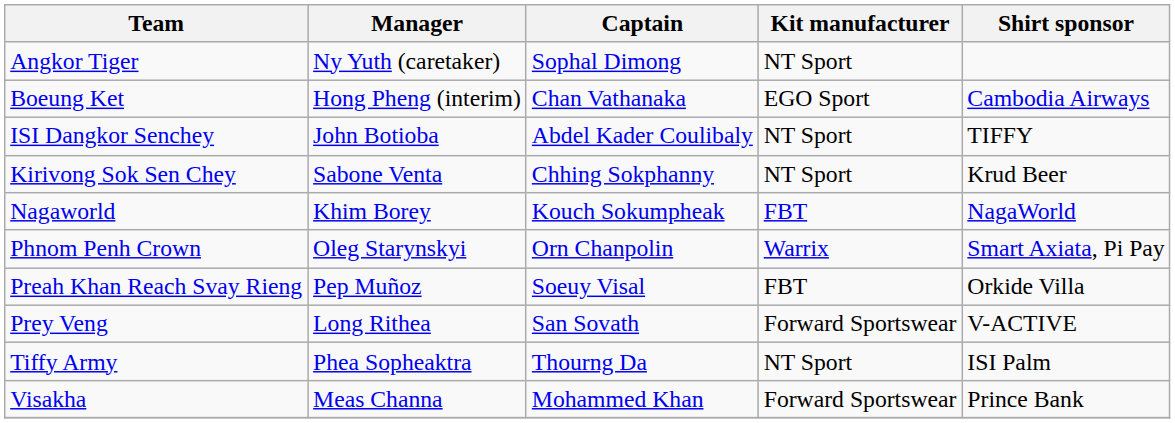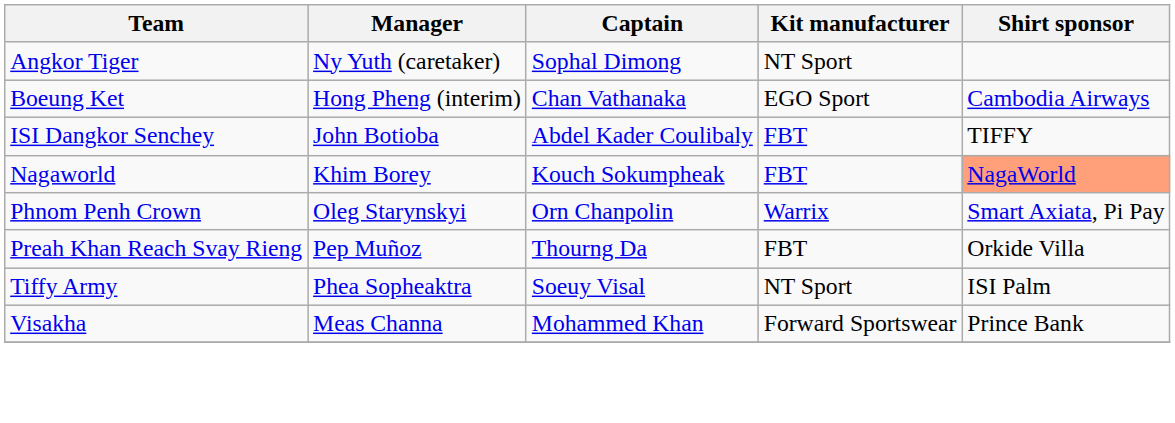ISI Dangkor Senchey | Kit manufacturer: NT Sport -> FBT
- row: Kirivong Sok Sen Chey | Sabone Venta | Chhing Sokphanny | NT Sport | Krud Beer
Nagaworld | Shirt sponsor: no background -> lightsalmon background
Preah Khan Reach Svay Rieng | Captain: Soeuy Visal -> Thourng Da
- row: Prey Veng | Long Rithea | San Sovath | Forward Sportswear | V-ACTIVE
Tiffy Army | Captain: Thourng Da -> Soeuy Visal
